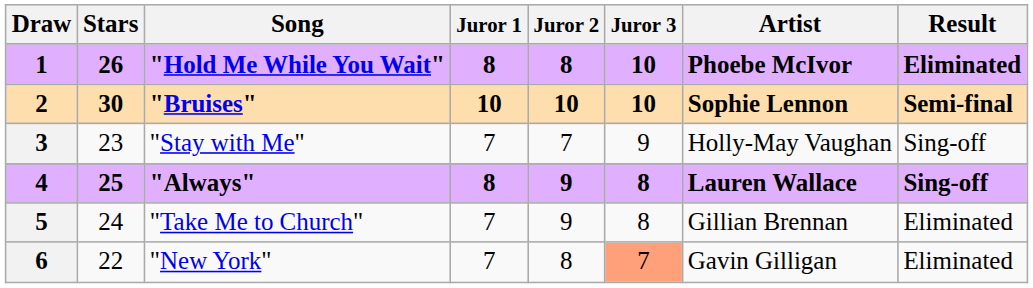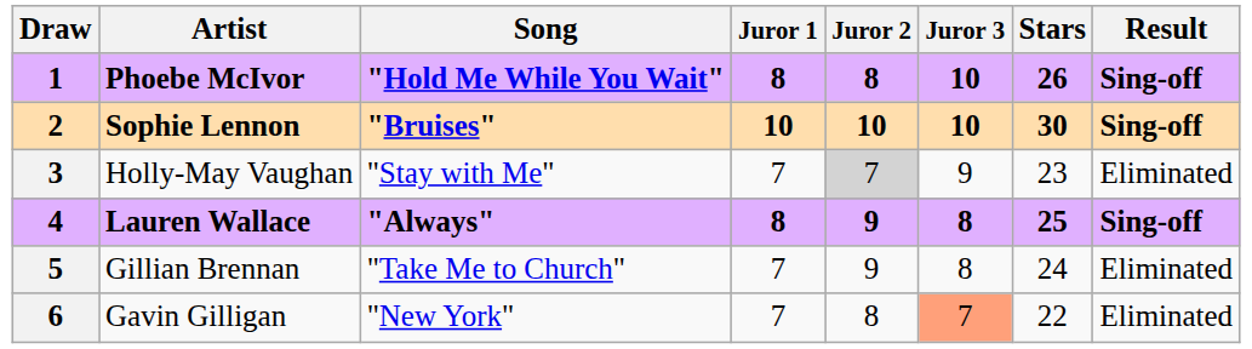columns swapped: Artist <-> Stars
1 | Result: Eliminated -> Sing-off
2 | Result: Semi-final -> Sing-off
3 | Juror 2: no background -> lightgrey background
3 | Result: Sing-off -> Eliminated
